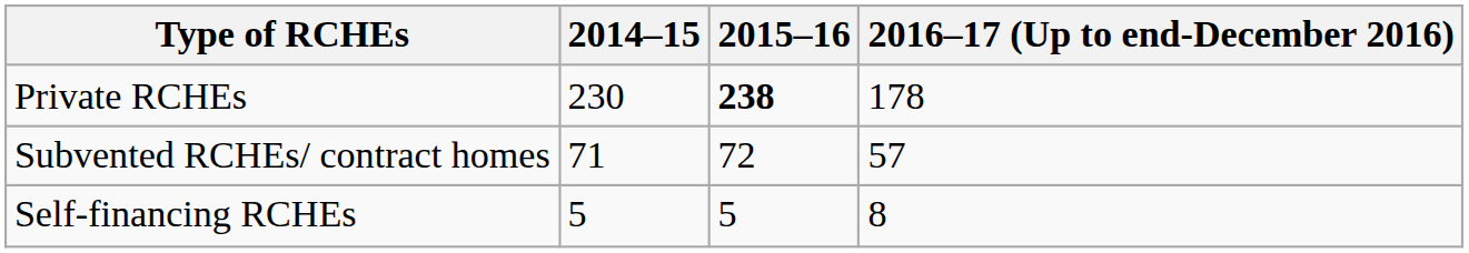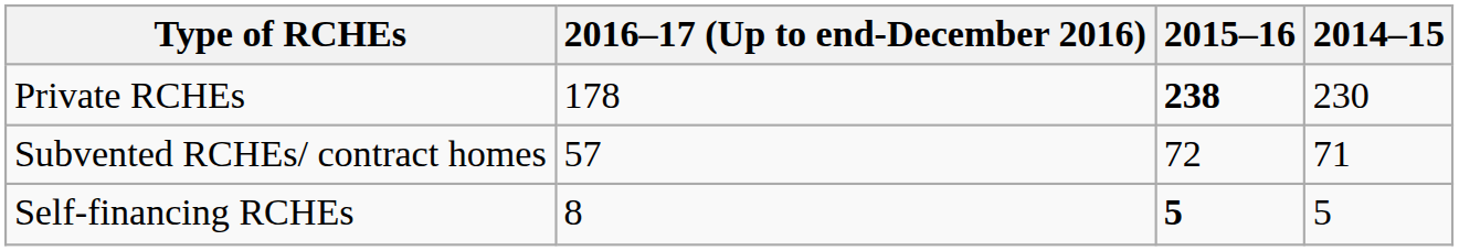columns swapped: 2014–15 <-> 2016–17 (Up to end-December 2016)
Self-financing RCHEs | 2015–16: normal -> bold
